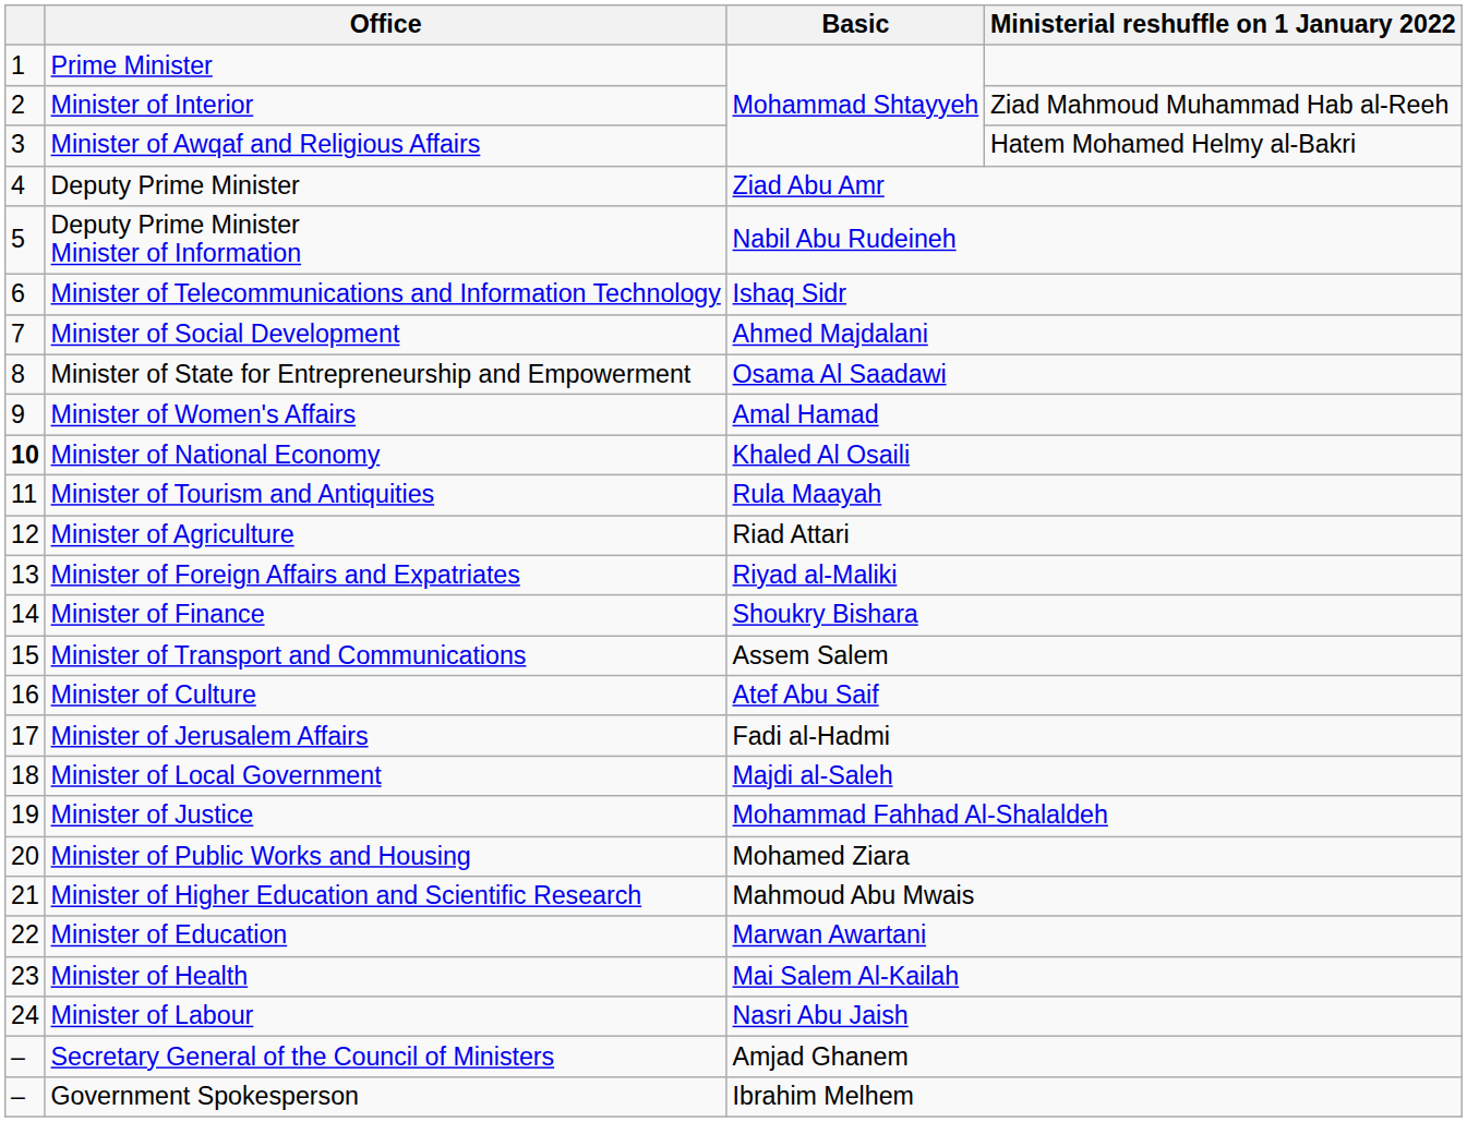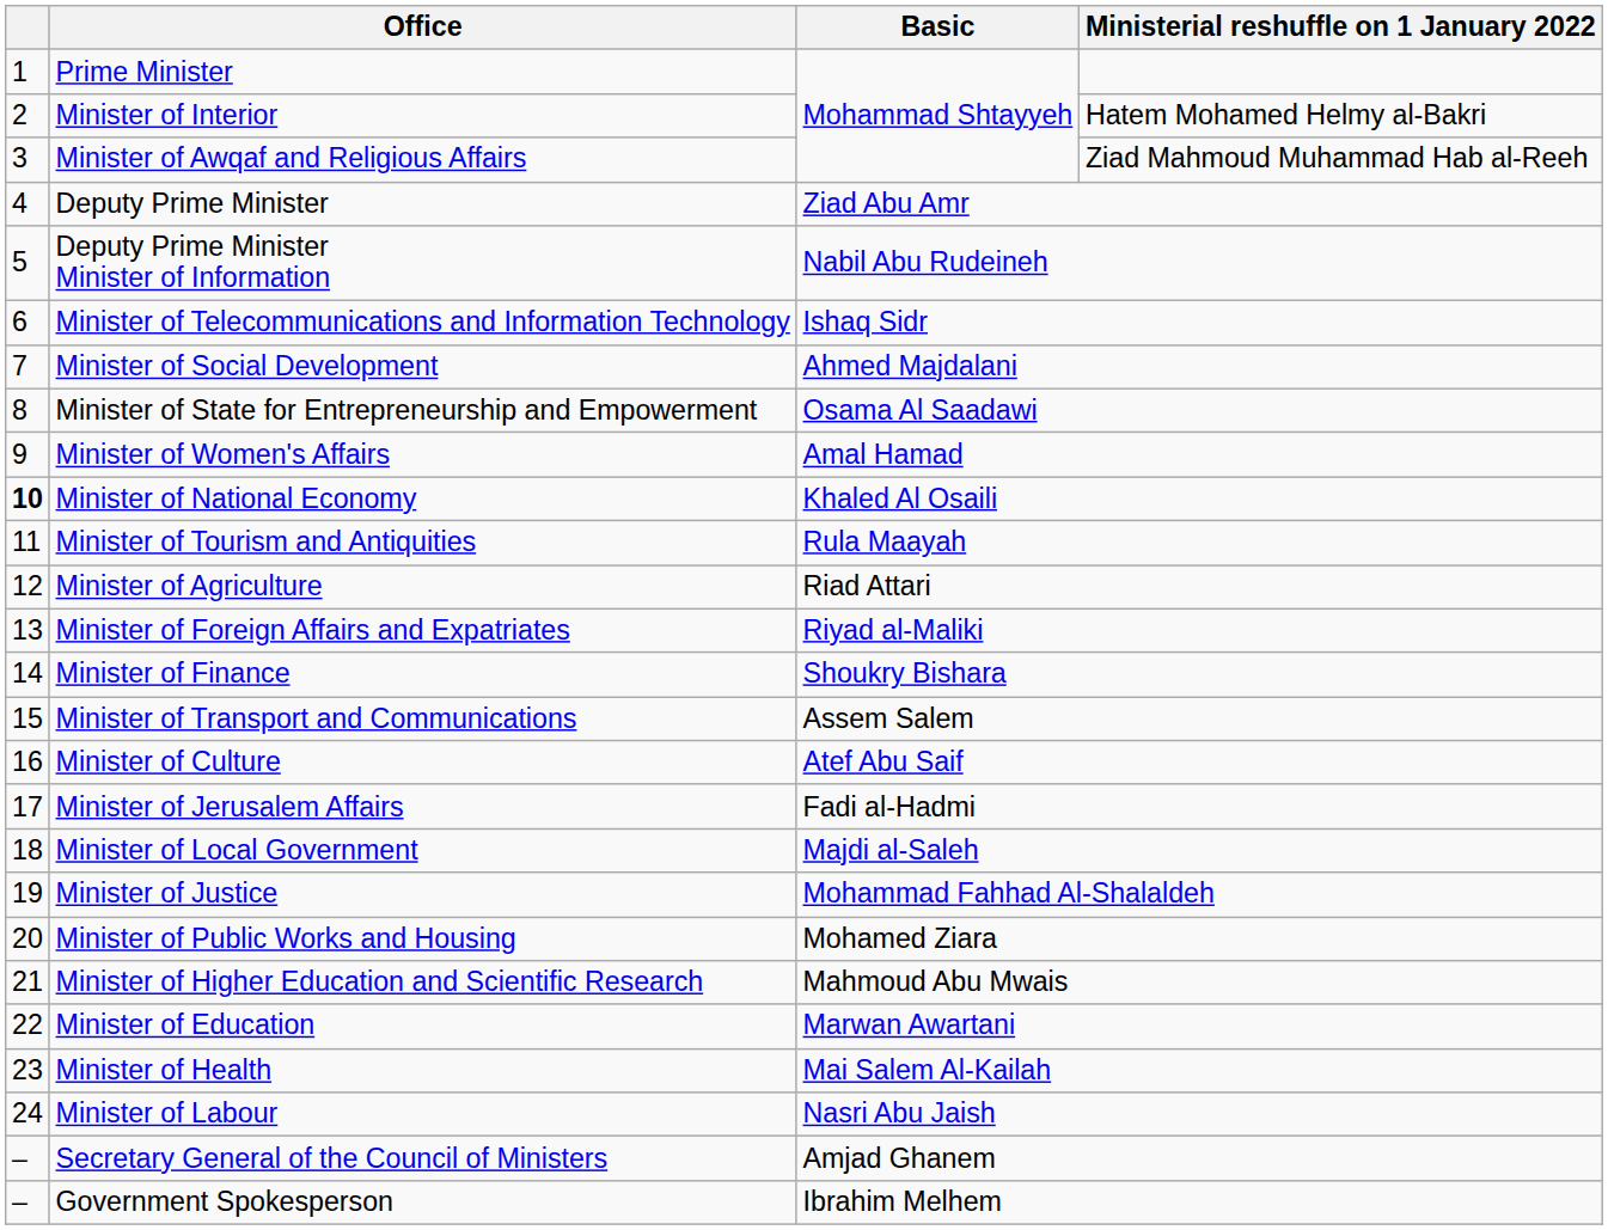Minister of Interior | Ministerial reshuffle on 1 January 2022: Ziad Mahmoud Muhammad Hab al-Reeh -> Hatem Mohamed Helmy al-Bakri
Minister of Awqaf and Religious Affairs | Ministerial reshuffle on 1 January 2022: Hatem Mohamed Helmy al-Bakri -> Ziad Mahmoud Muhammad Hab al-Reeh
